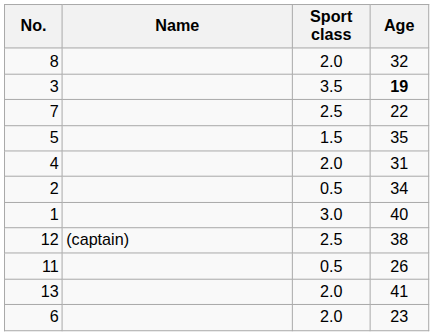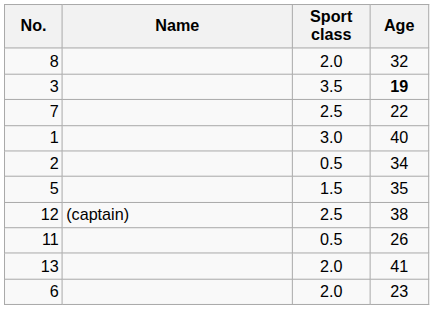rows swapped: 5 <-> 1
- row: 4 | 2.0 | 31
